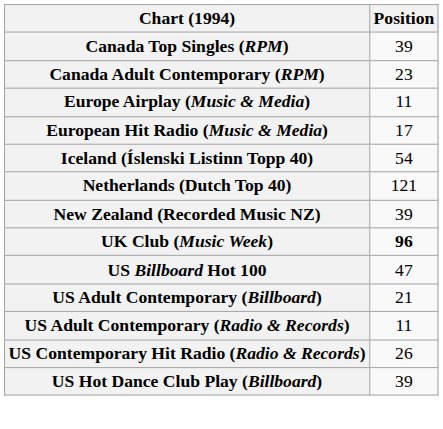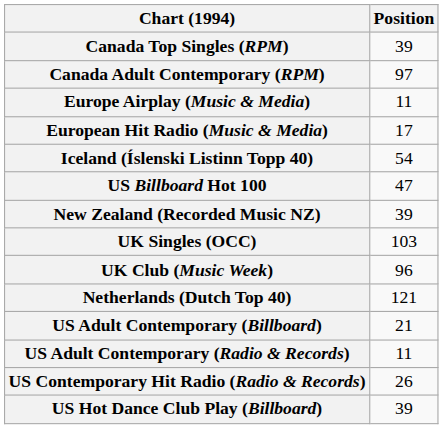Canada Adult Contemporary (RPM) | Position: 23 -> 97
rows swapped: Netherlands (Dutch Top 40) <-> US Billboard Hot 100
+ row: UK Singles (OCC) | 103
UK Club (Music Week) | Position: bold -> normal
